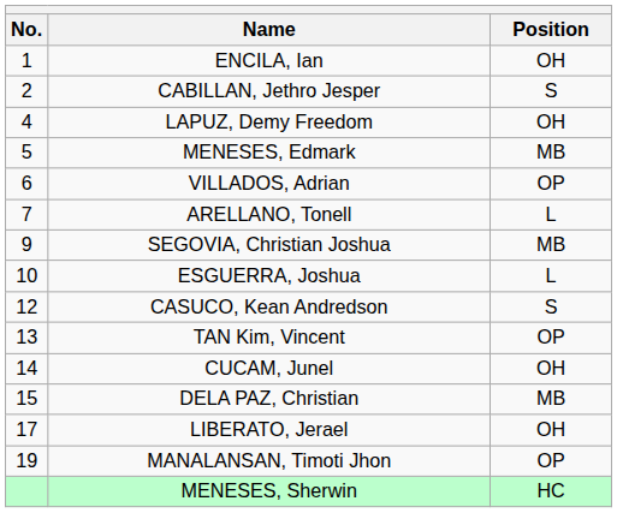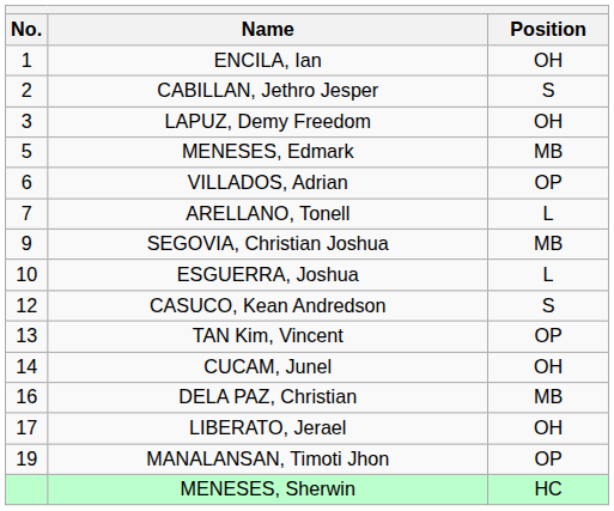LAPUZ, Demy Freedom | No.: 4 -> 3
DELA PAZ, Christian | No.: 15 -> 16
